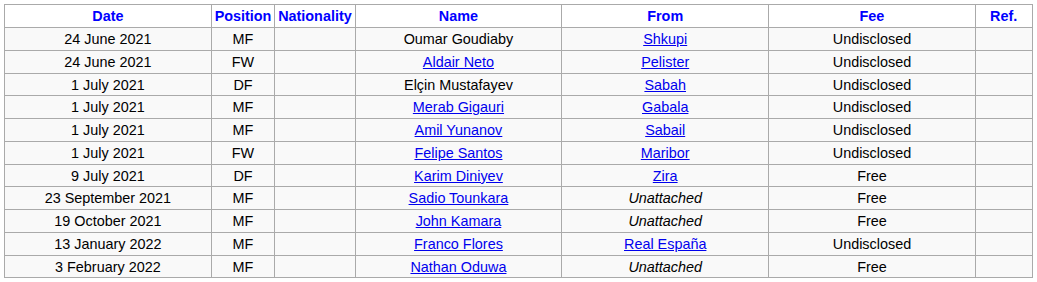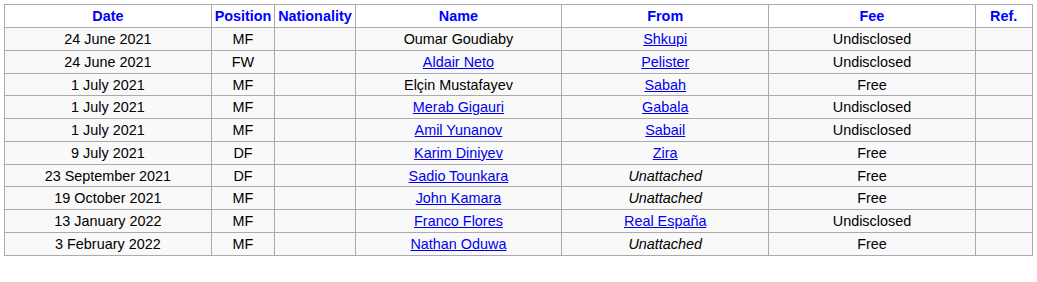Elçin Mustafayev | Position: DF -> MF
Elçin Mustafayev | Fee: Undisclosed -> Free
- row: 1 July 2021 | FW | Felipe Santos | Maribor | Undisclosed
Sadio Tounkara | Position: MF -> DF
